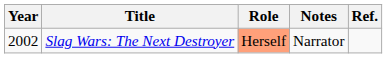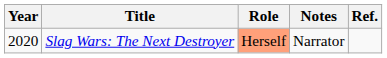Slag Wars: The Next Destroyer | Year: 2002 -> 2020
